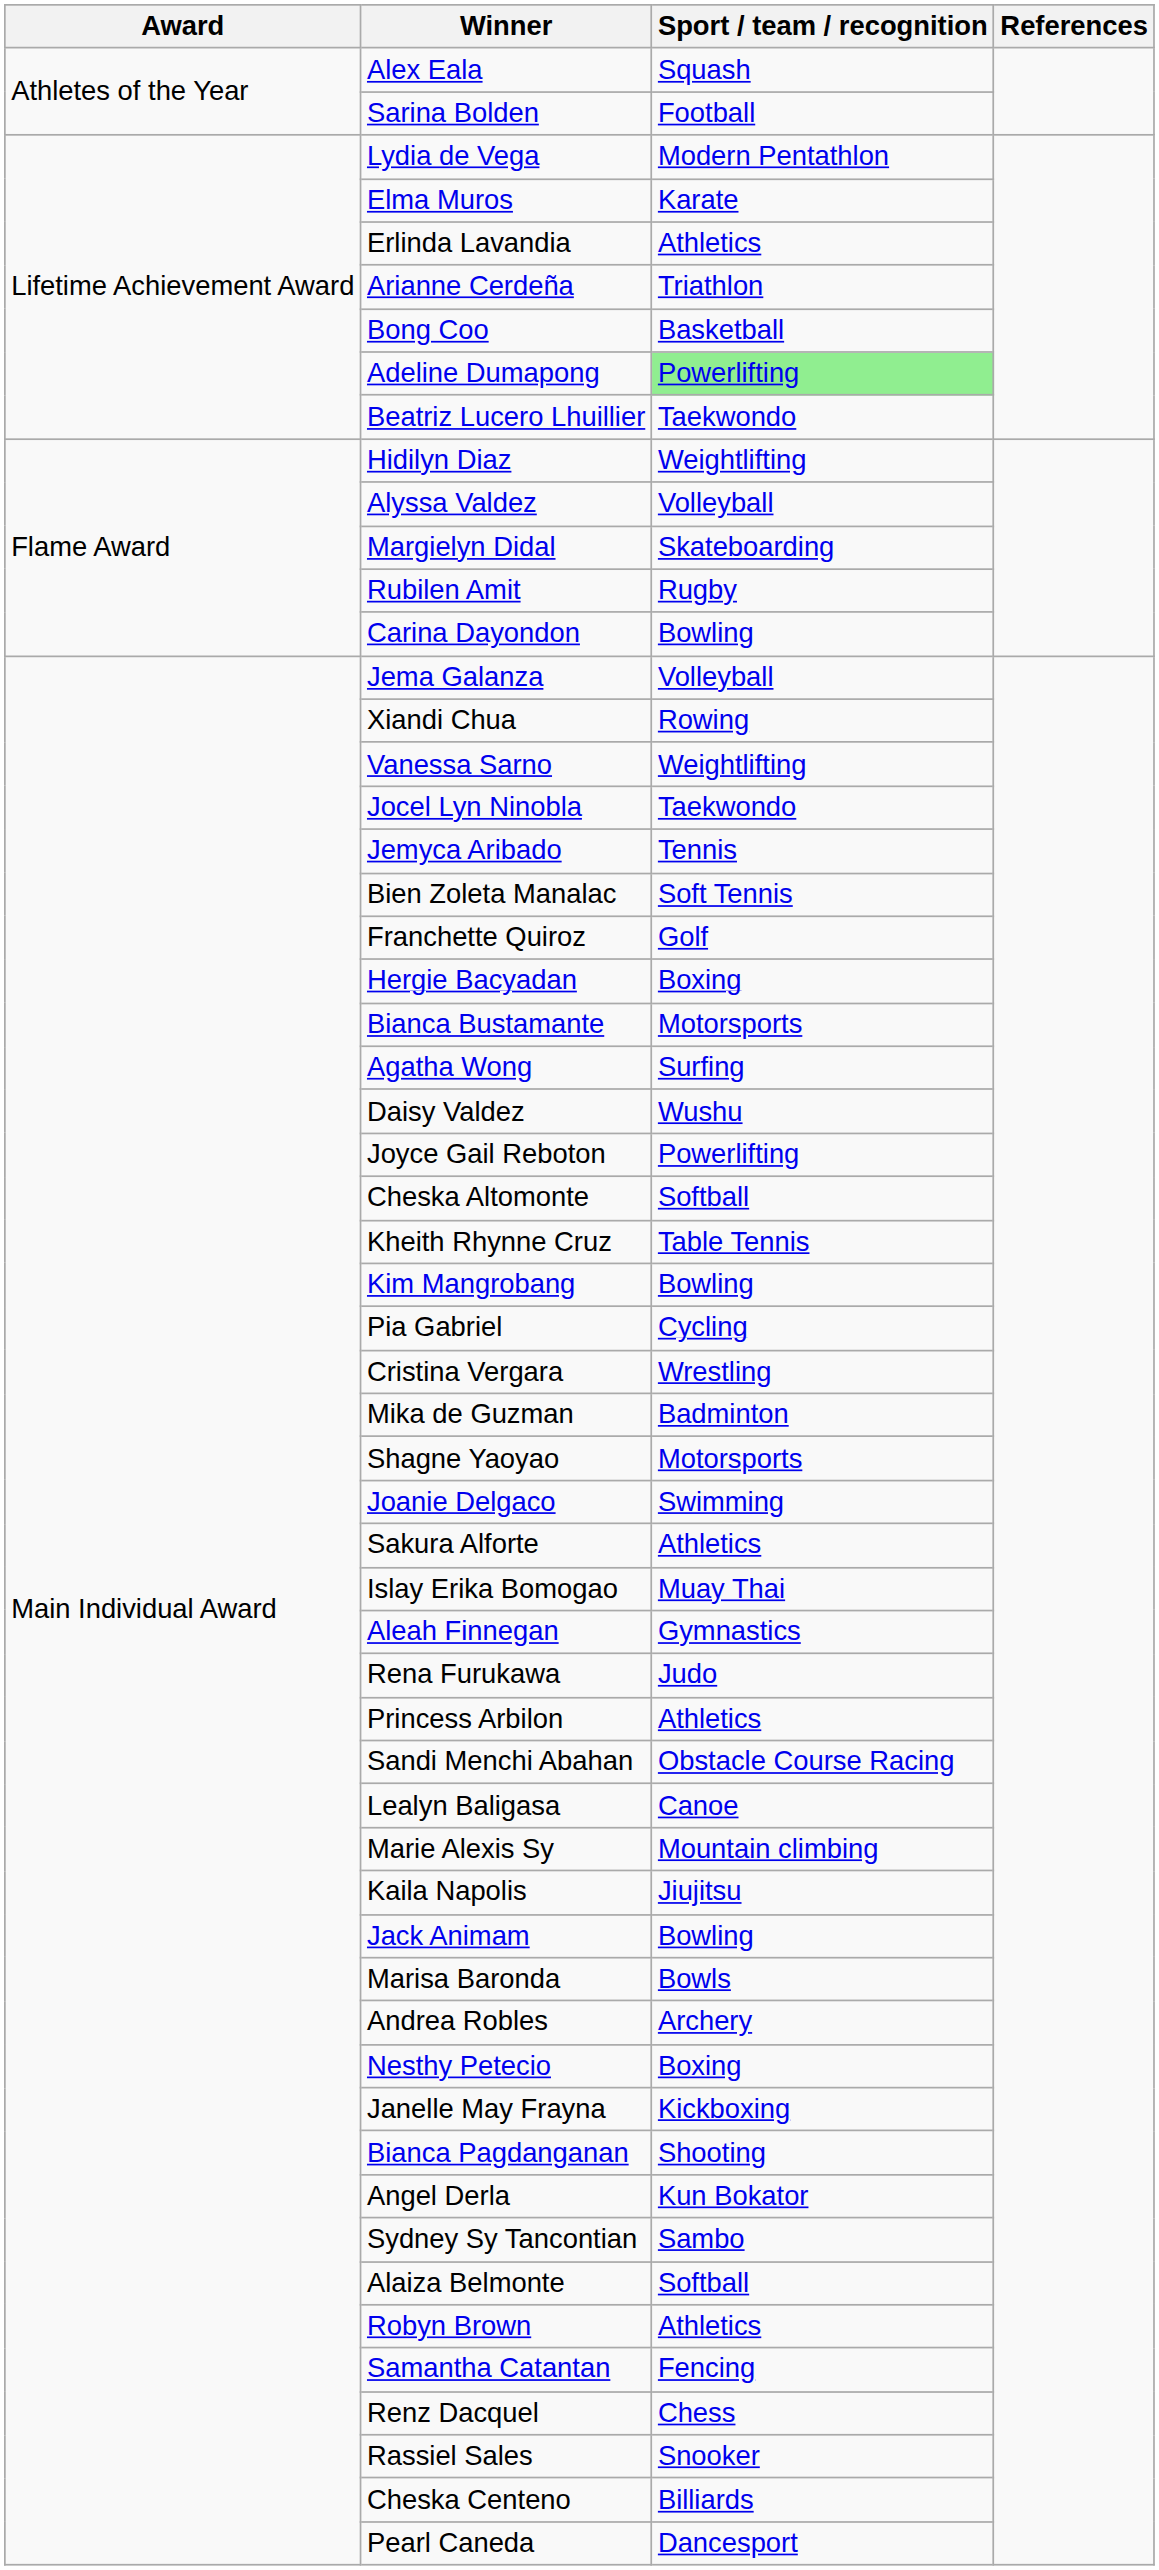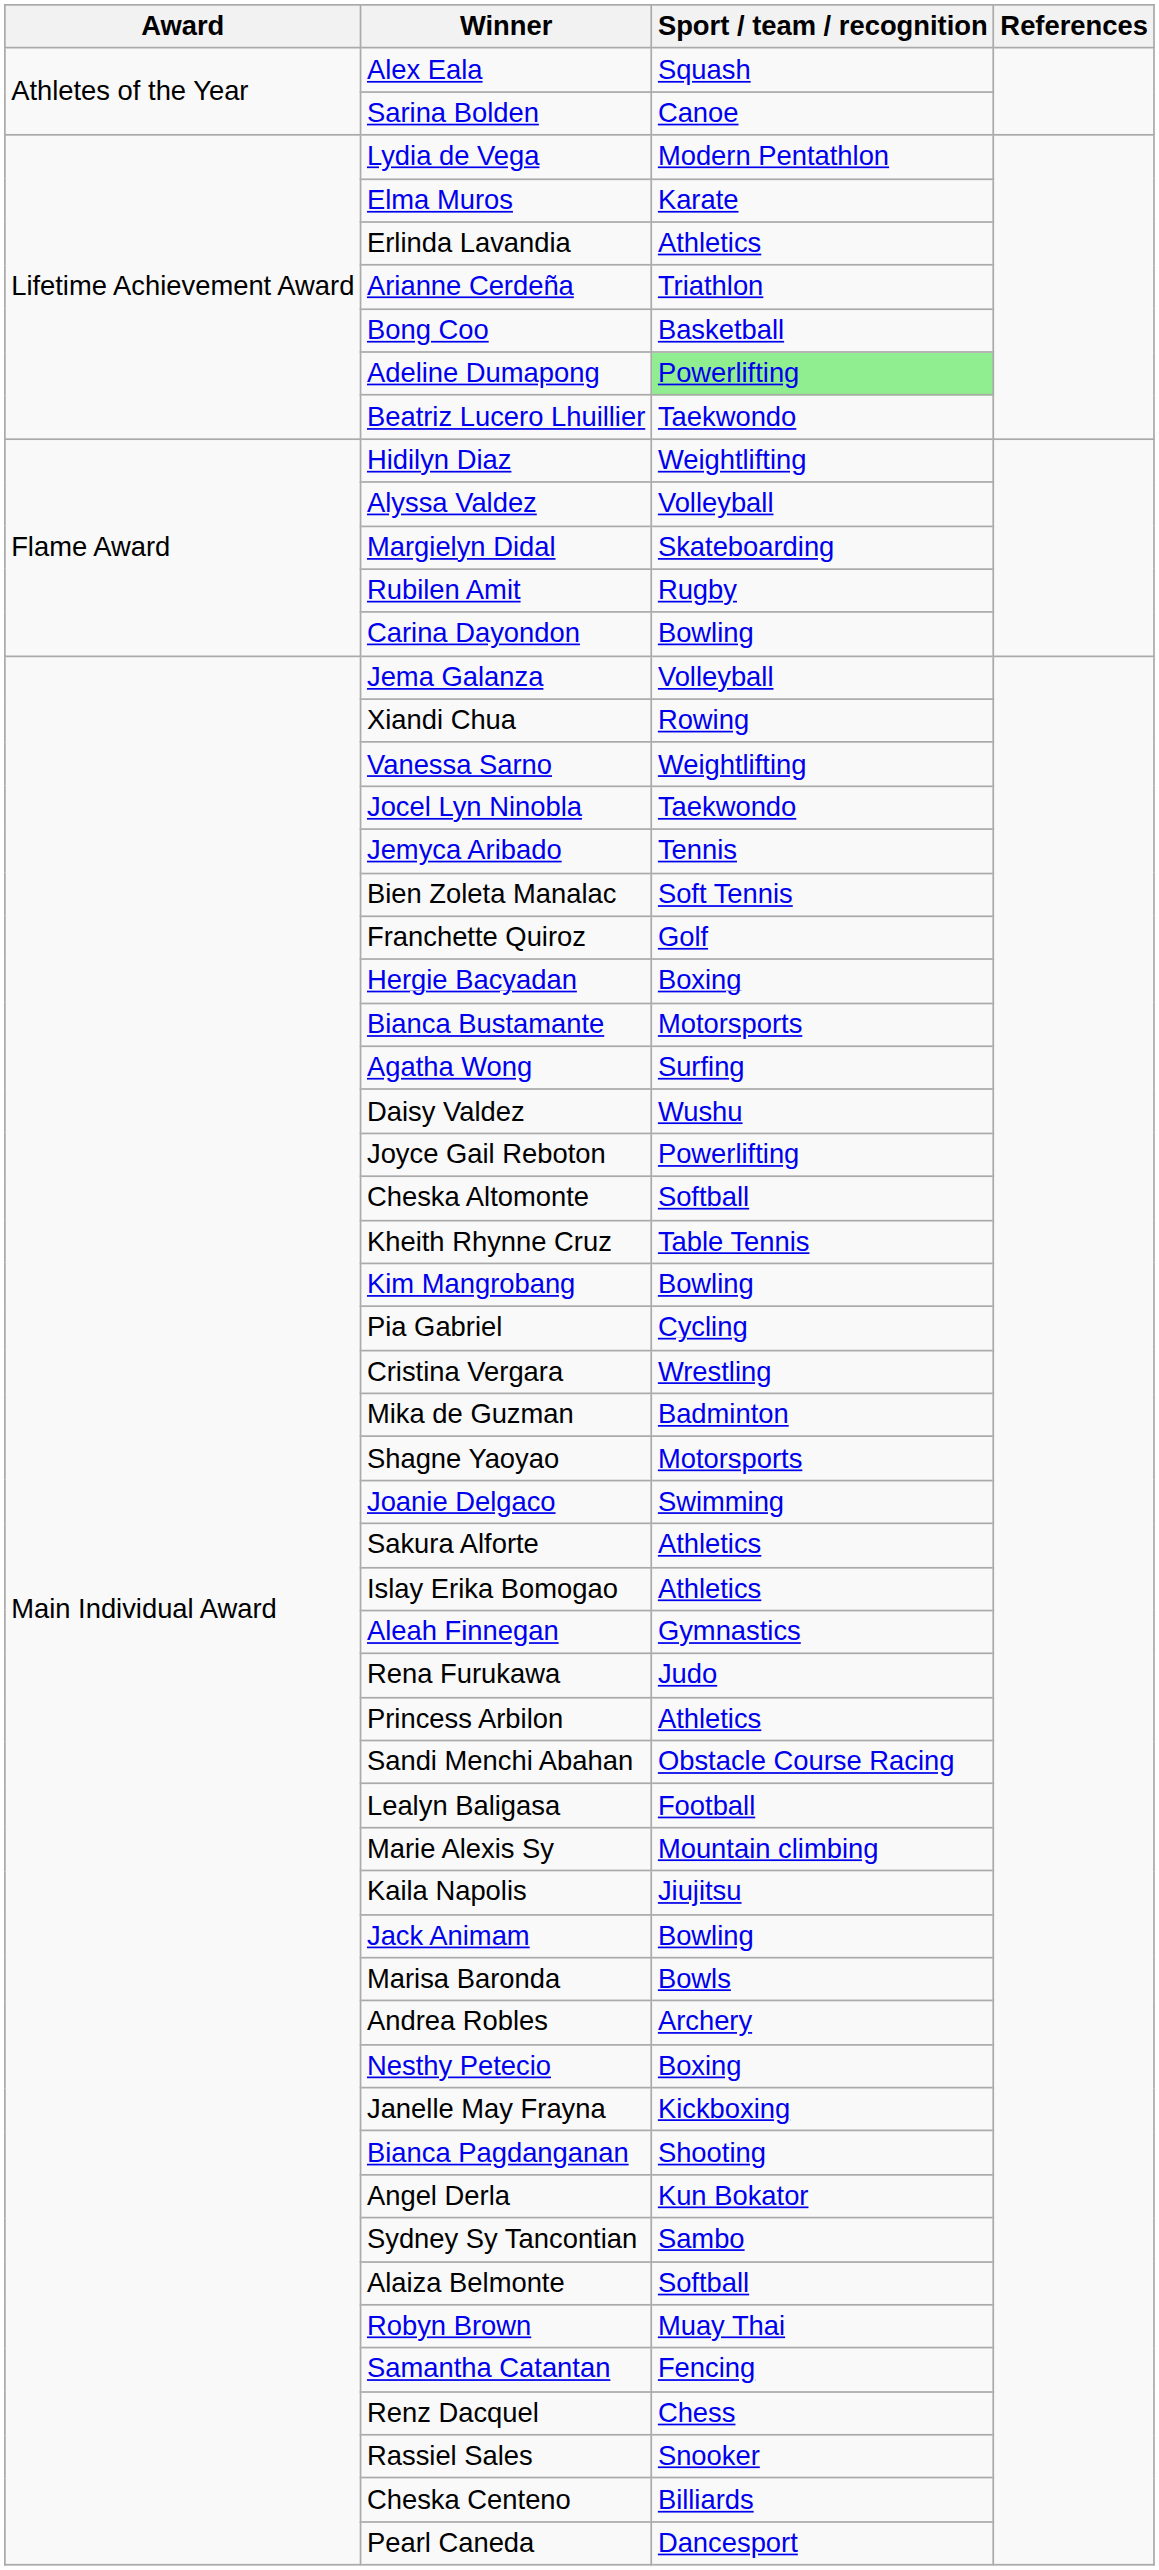Sarina Bolden | Sport / team / recognition: Football -> Canoe
Islay Erika Bomogao | Sport / team / recognition: Muay Thai -> Athletics
Lealyn Baligasa | Sport / team / recognition: Canoe -> Football
Robyn Brown | Sport / team / recognition: Athletics -> Muay Thai
